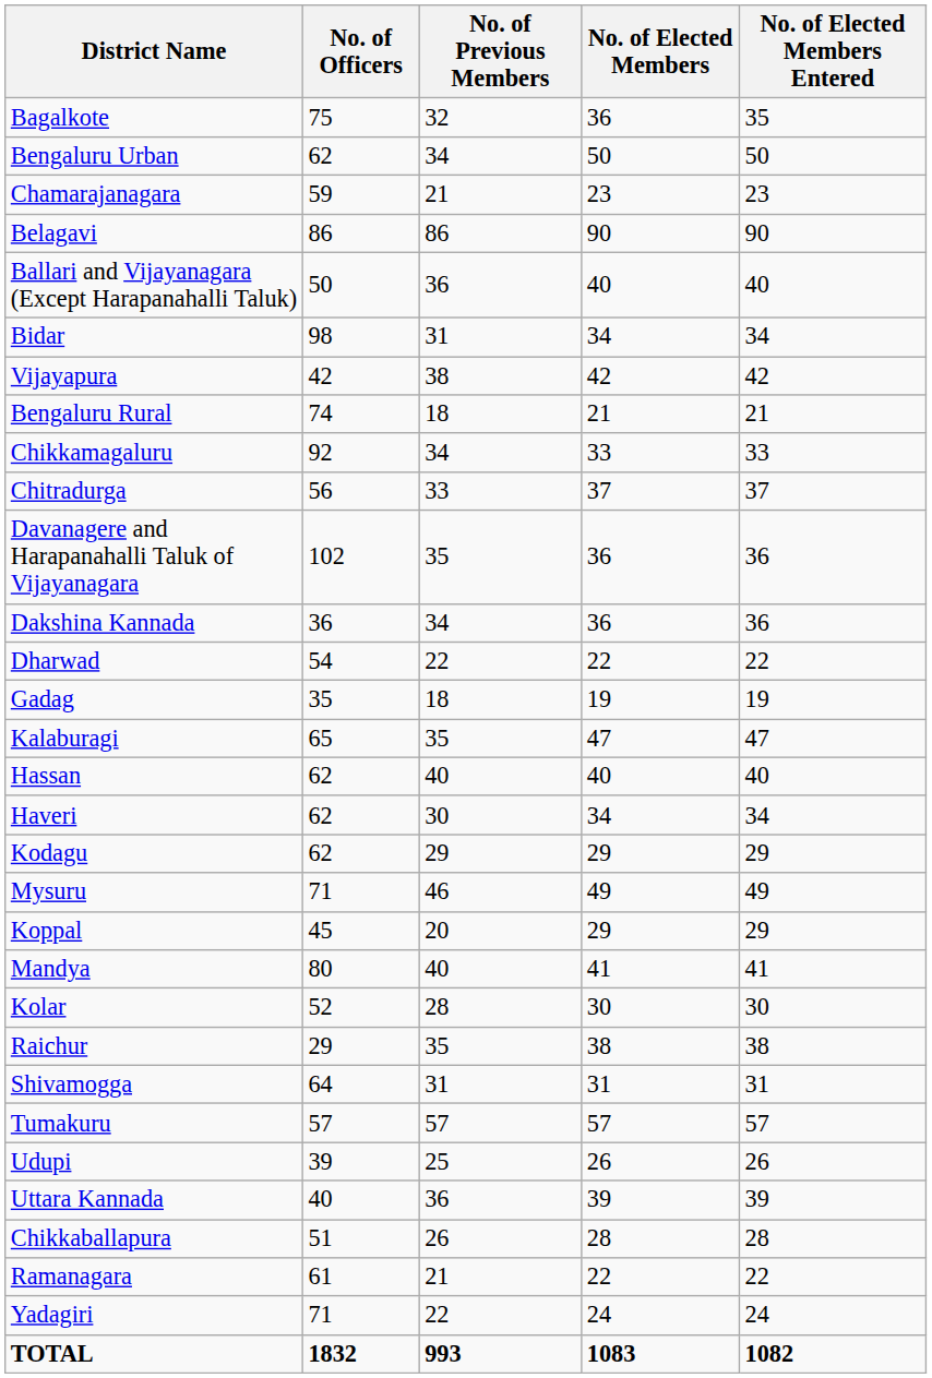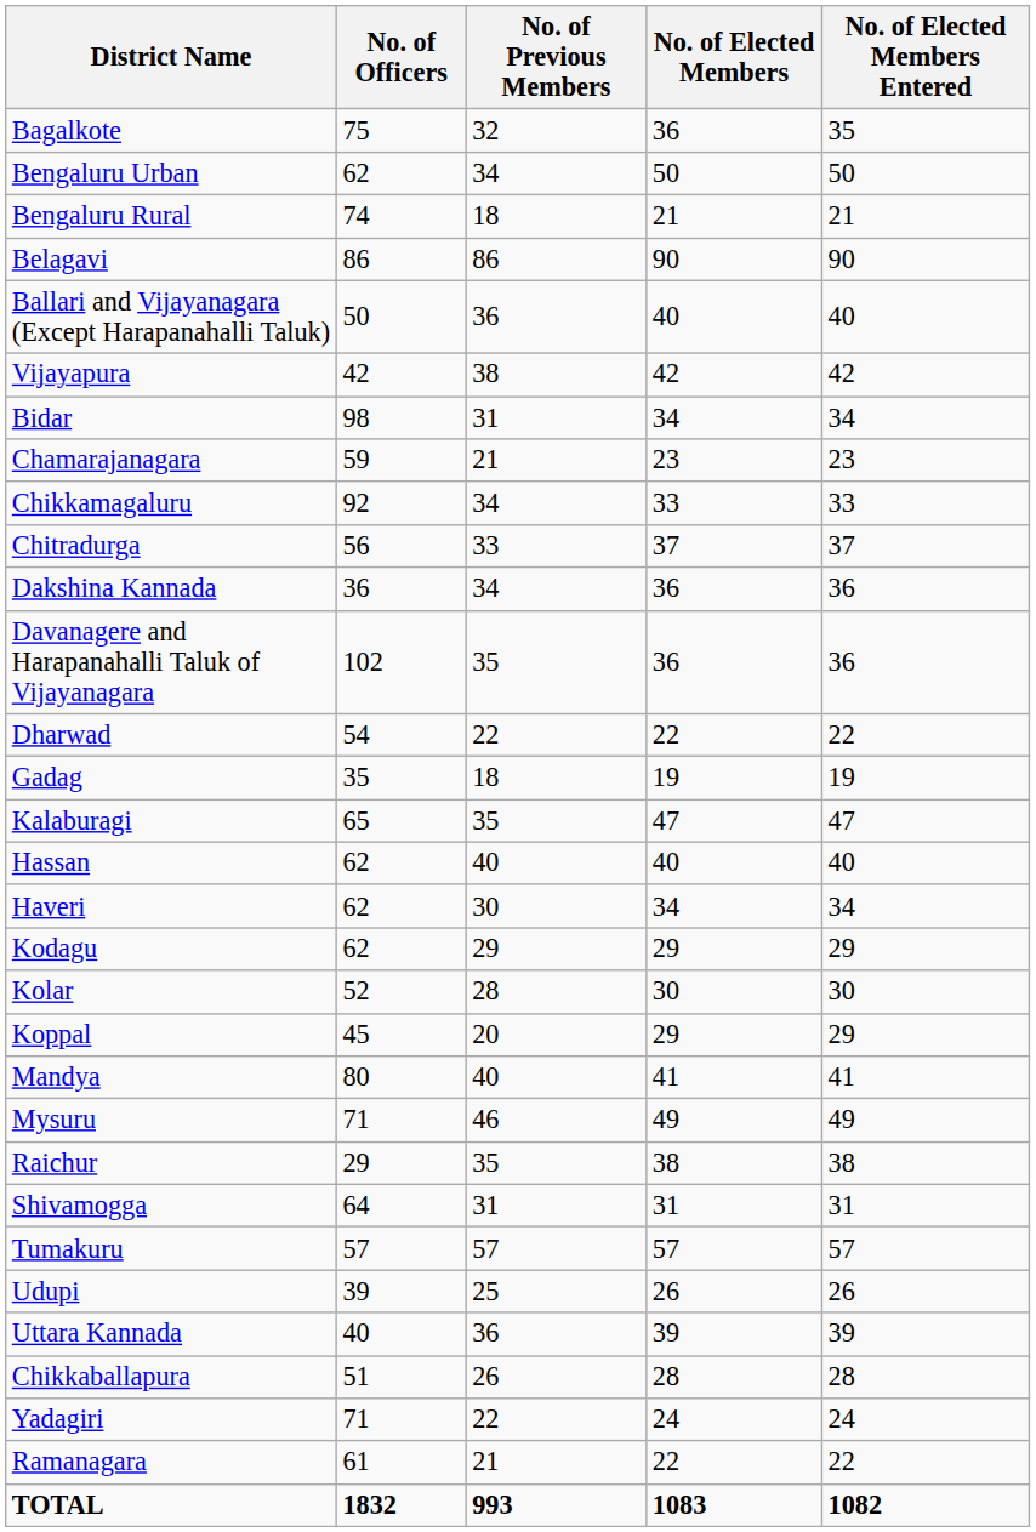rows swapped: Bengaluru Rural <-> Chamarajanagara
rows swapped: Bidar <-> Vijayapura
rows swapped: Dakshina Kannada <-> Davanagere and Harapanahalli Taluk of Vijayanagara
rows swapped: Kolar <-> Mysuru
rows swapped: Ramanagara <-> Yadagiri
